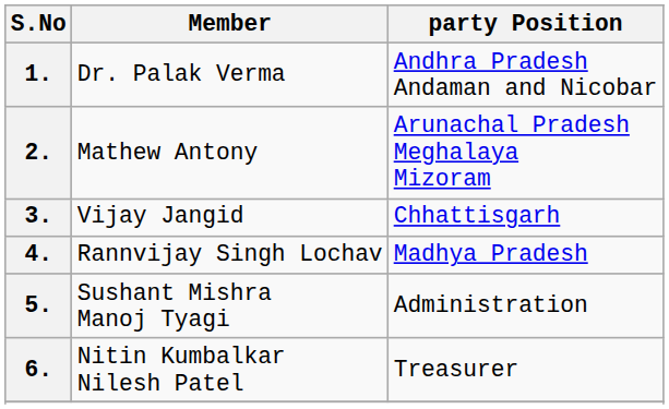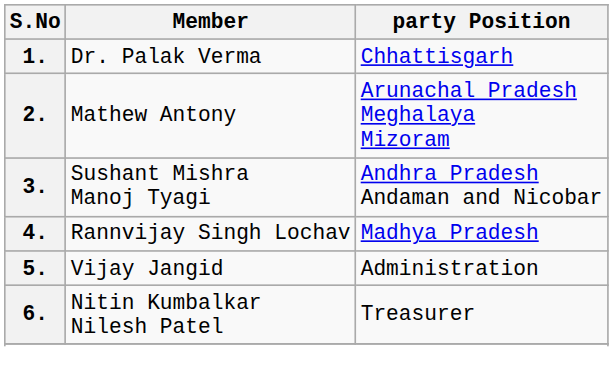1. | party Position: Andhra Pradesh Andaman and Nicobar -> Chhattisgarh
3. | Member: Vijay Jangid -> Sushant Mishra Manoj Tyagi
3. | party Position: Chhattisgarh -> Andhra Pradesh Andaman and Nicobar
5. | Member: Sushant Mishra Manoj Tyagi -> Vijay Jangid
